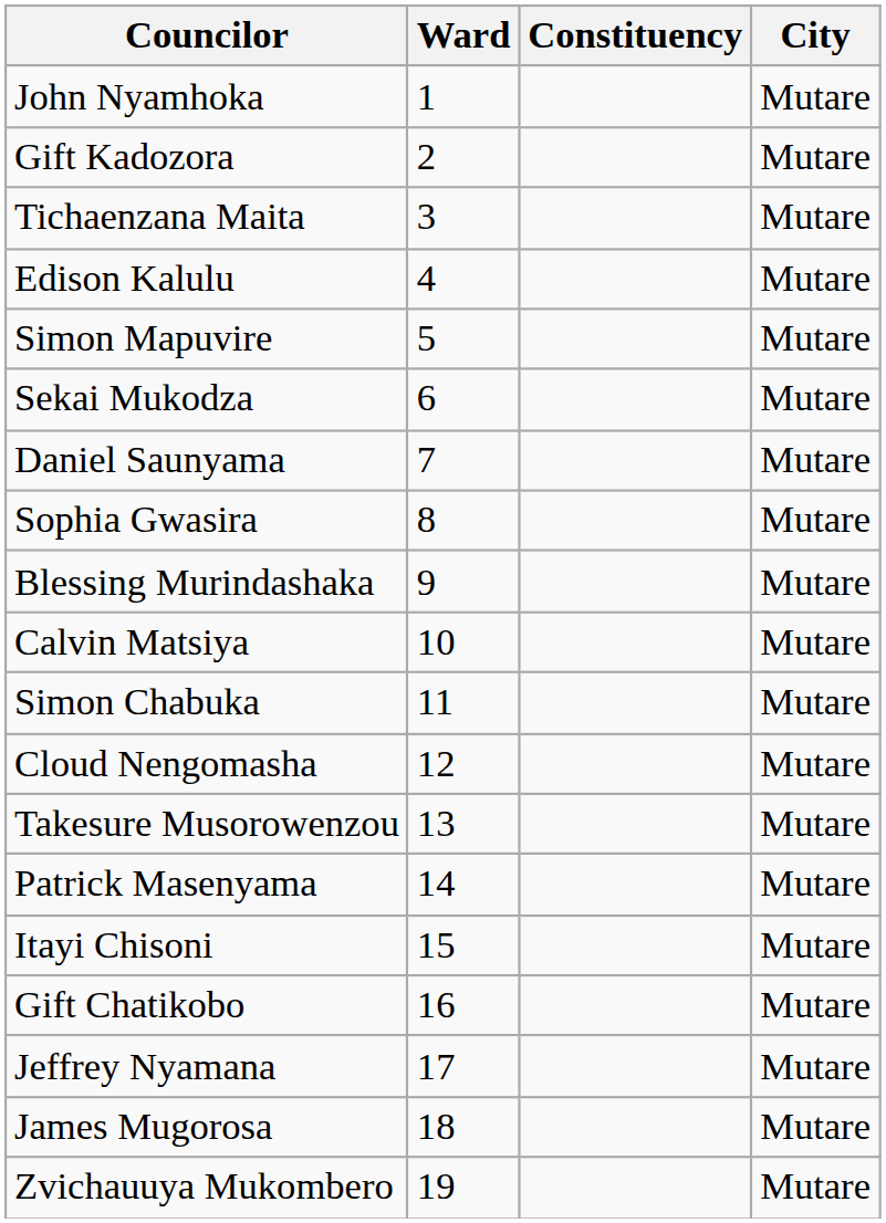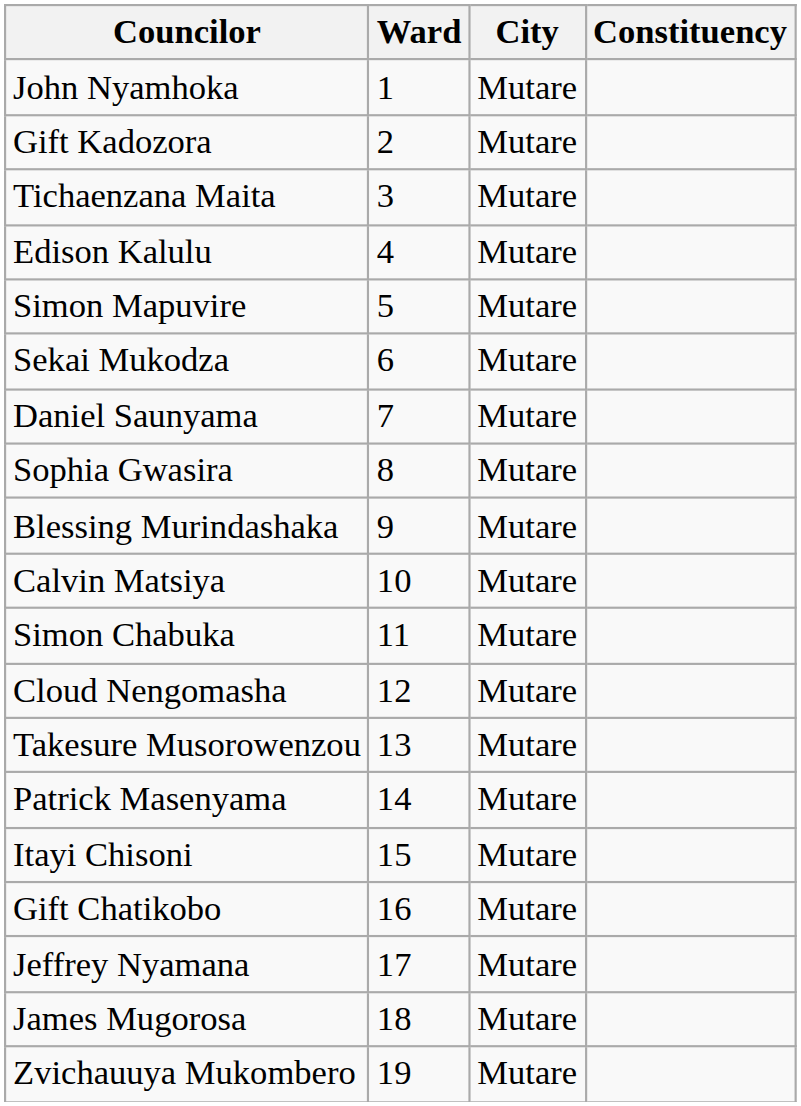columns swapped: Constituency <-> City
